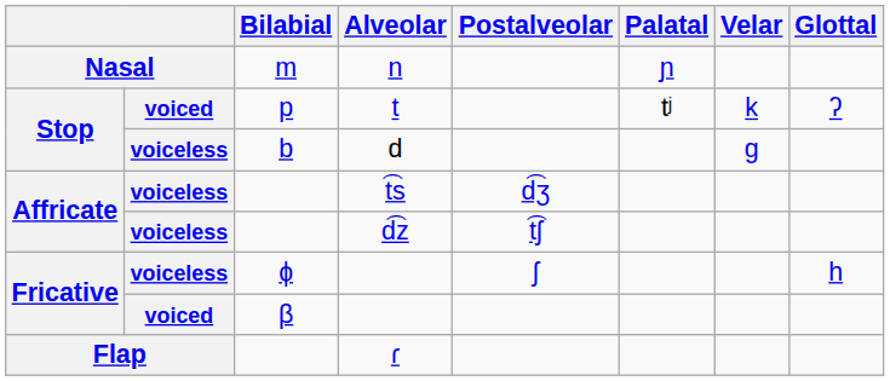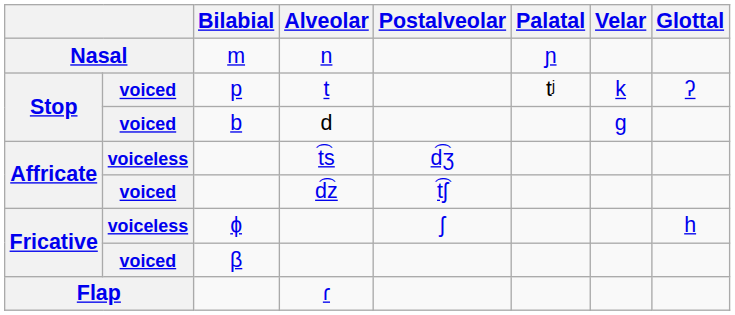d | column 2: voiceless -> voiced
d͡z | column 2: voiceless -> voiced
